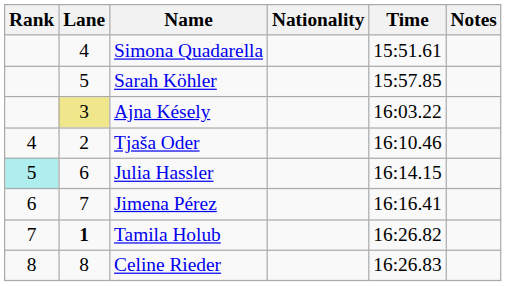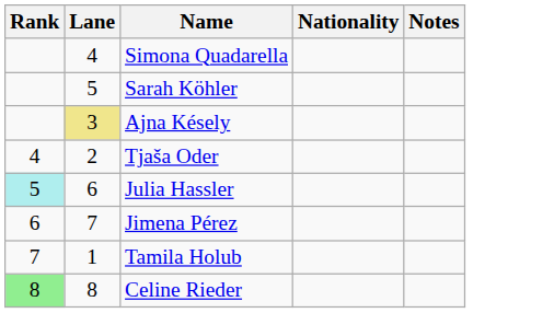- column: Time | 15:51.61 | 15:57.85 | 16:03.22 | 16:10.46 | 16:14.15 | 16:16.41 | 16:26.82 | 16:26.83
Tamila Holub | Lane: bold -> normal
Celine Rieder | Rank: no background -> lightgreen background
